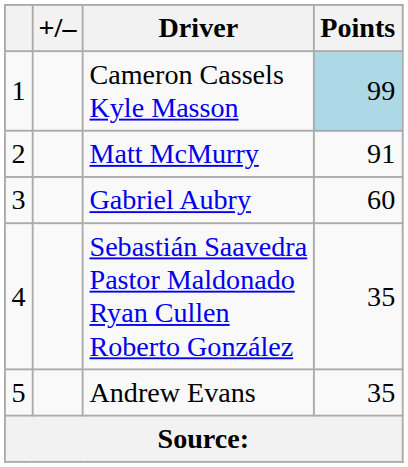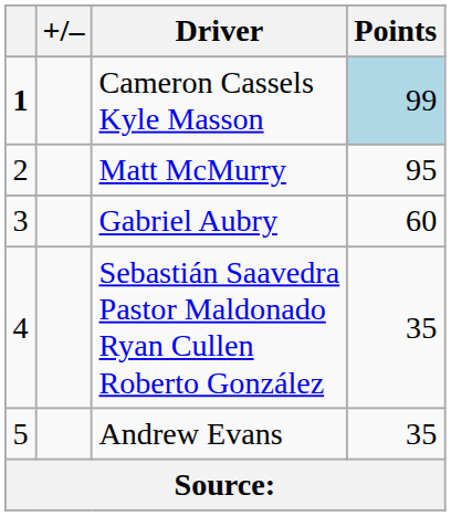Cameron Cassels Kyle Masson | column 1: normal -> bold
Matt McMurry | Points: 91 -> 95
